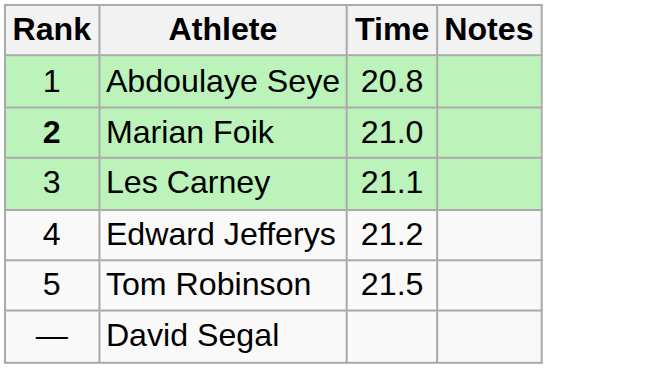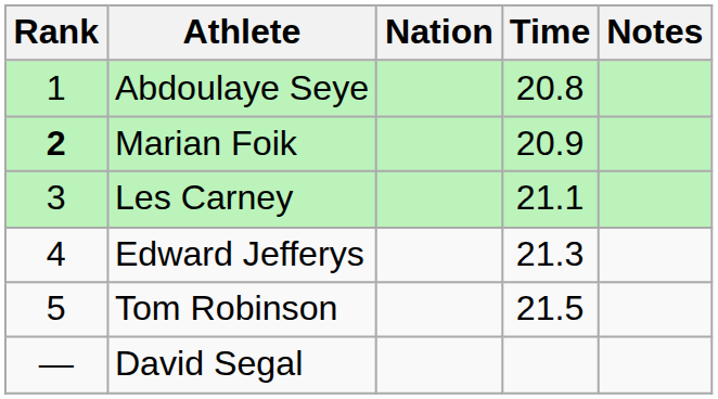+ column: Nation
Marian Foik | Time: 21.0 -> 20.9
Edward Jefferys | Time: 21.2 -> 21.3
